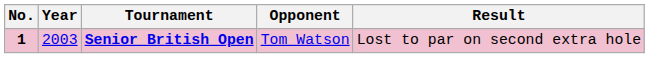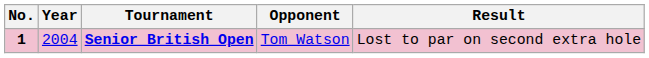Senior British Open | Year: 2003 -> 2004
